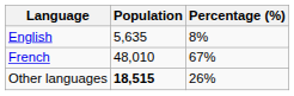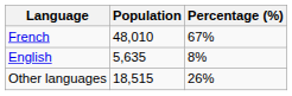rows swapped: French <-> English
Other languages | Population: bold -> normal
